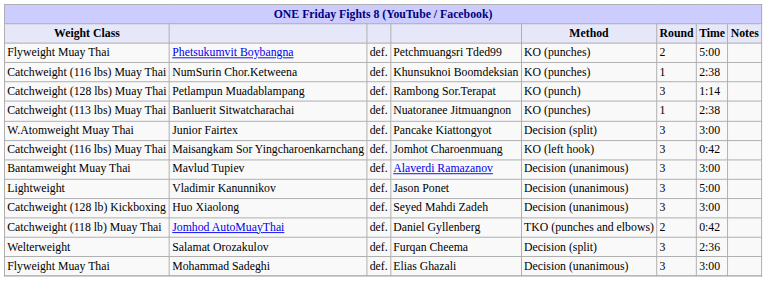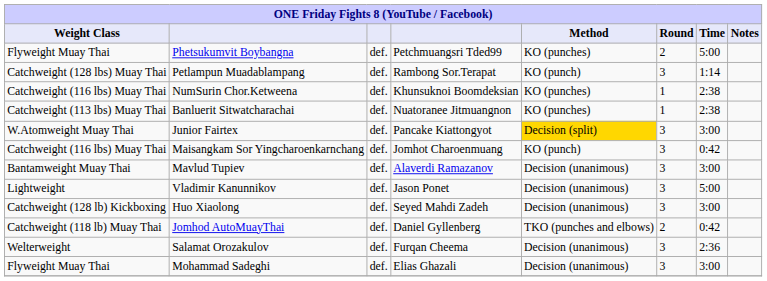rows swapped: Petlampun Muadablampang <-> NumSurin Chor.Ketweena
Junior Fairtex | Method: no background -> gold background
Maisangkam Sor Yingcharoenkarnchang | Method: KO (left hook) -> KO (punch)
Salamat Orozakulov | Method: Decision (split) -> Decision (unanimous)
